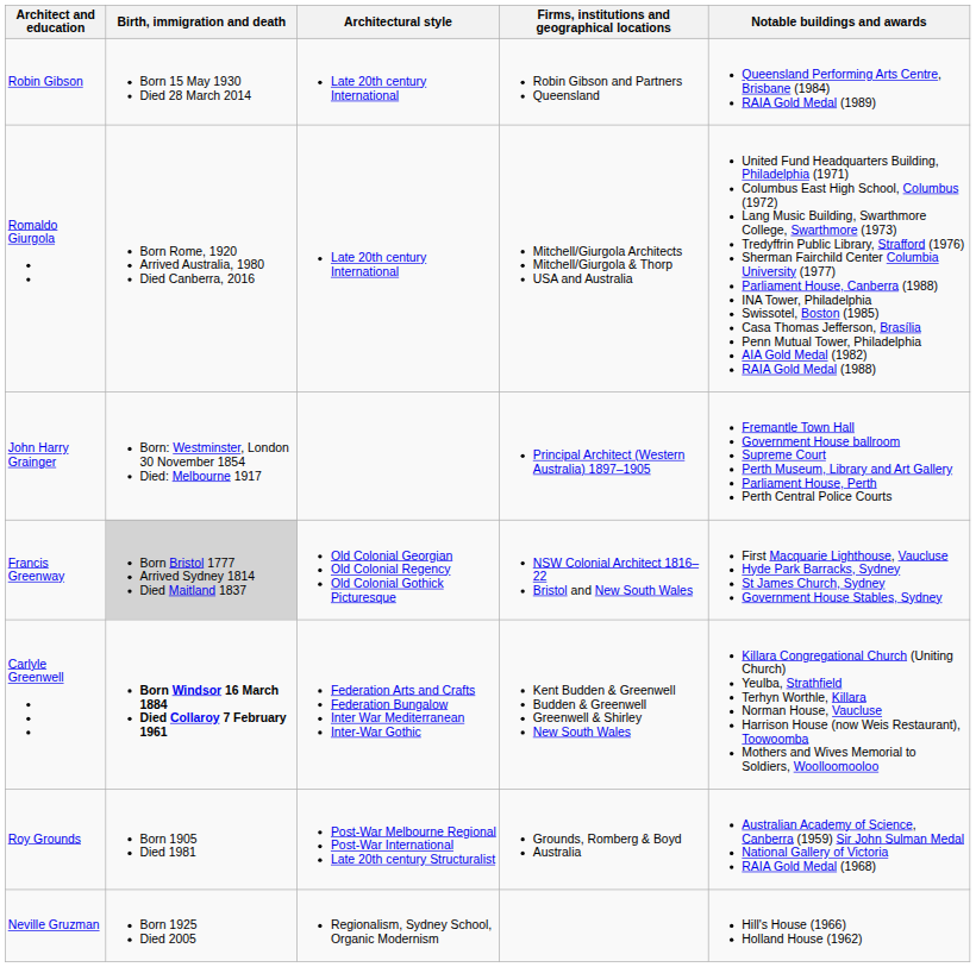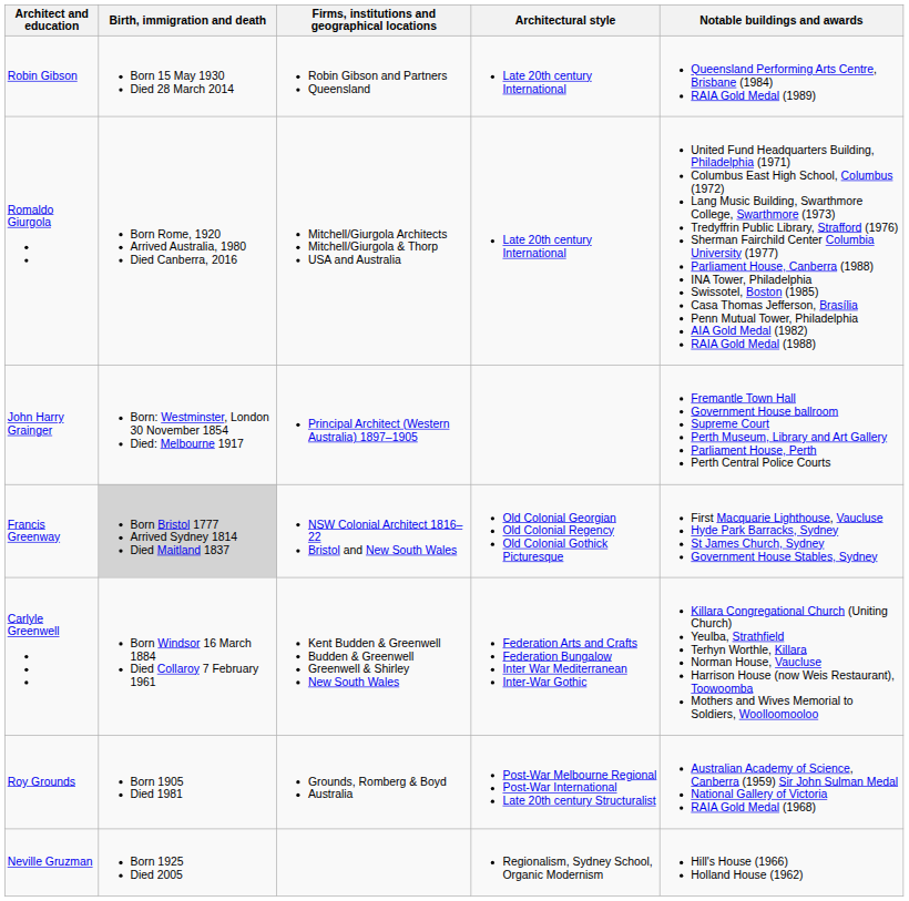columns swapped: Firms, institutions and geographical locations <-> Architectural style
Carlyle Greenwell | Birth, immigration and death: bold -> normal
